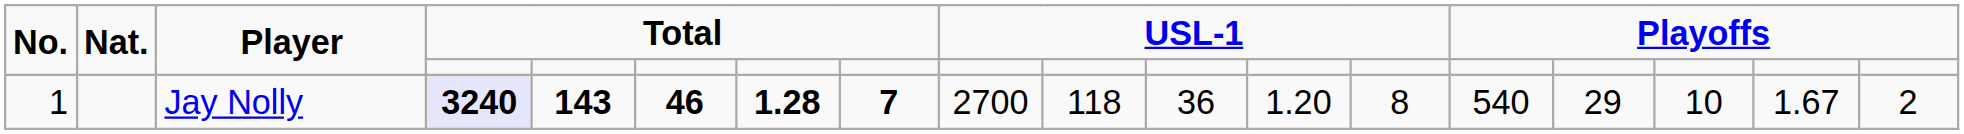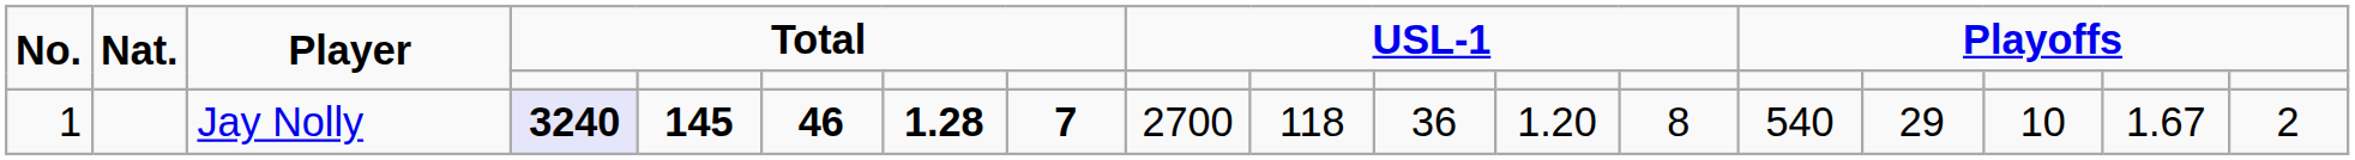1 | column 5: 143 -> 145
